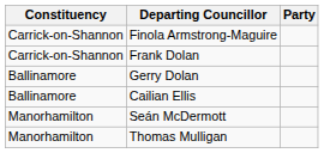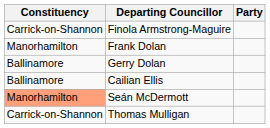Frank Dolan | Constituency: Carrick-on-Shannon -> Manorhamilton
Seán McDermott | Constituency: no background -> lightsalmon background
Thomas Mulligan | Constituency: Manorhamilton -> Carrick-on-Shannon
